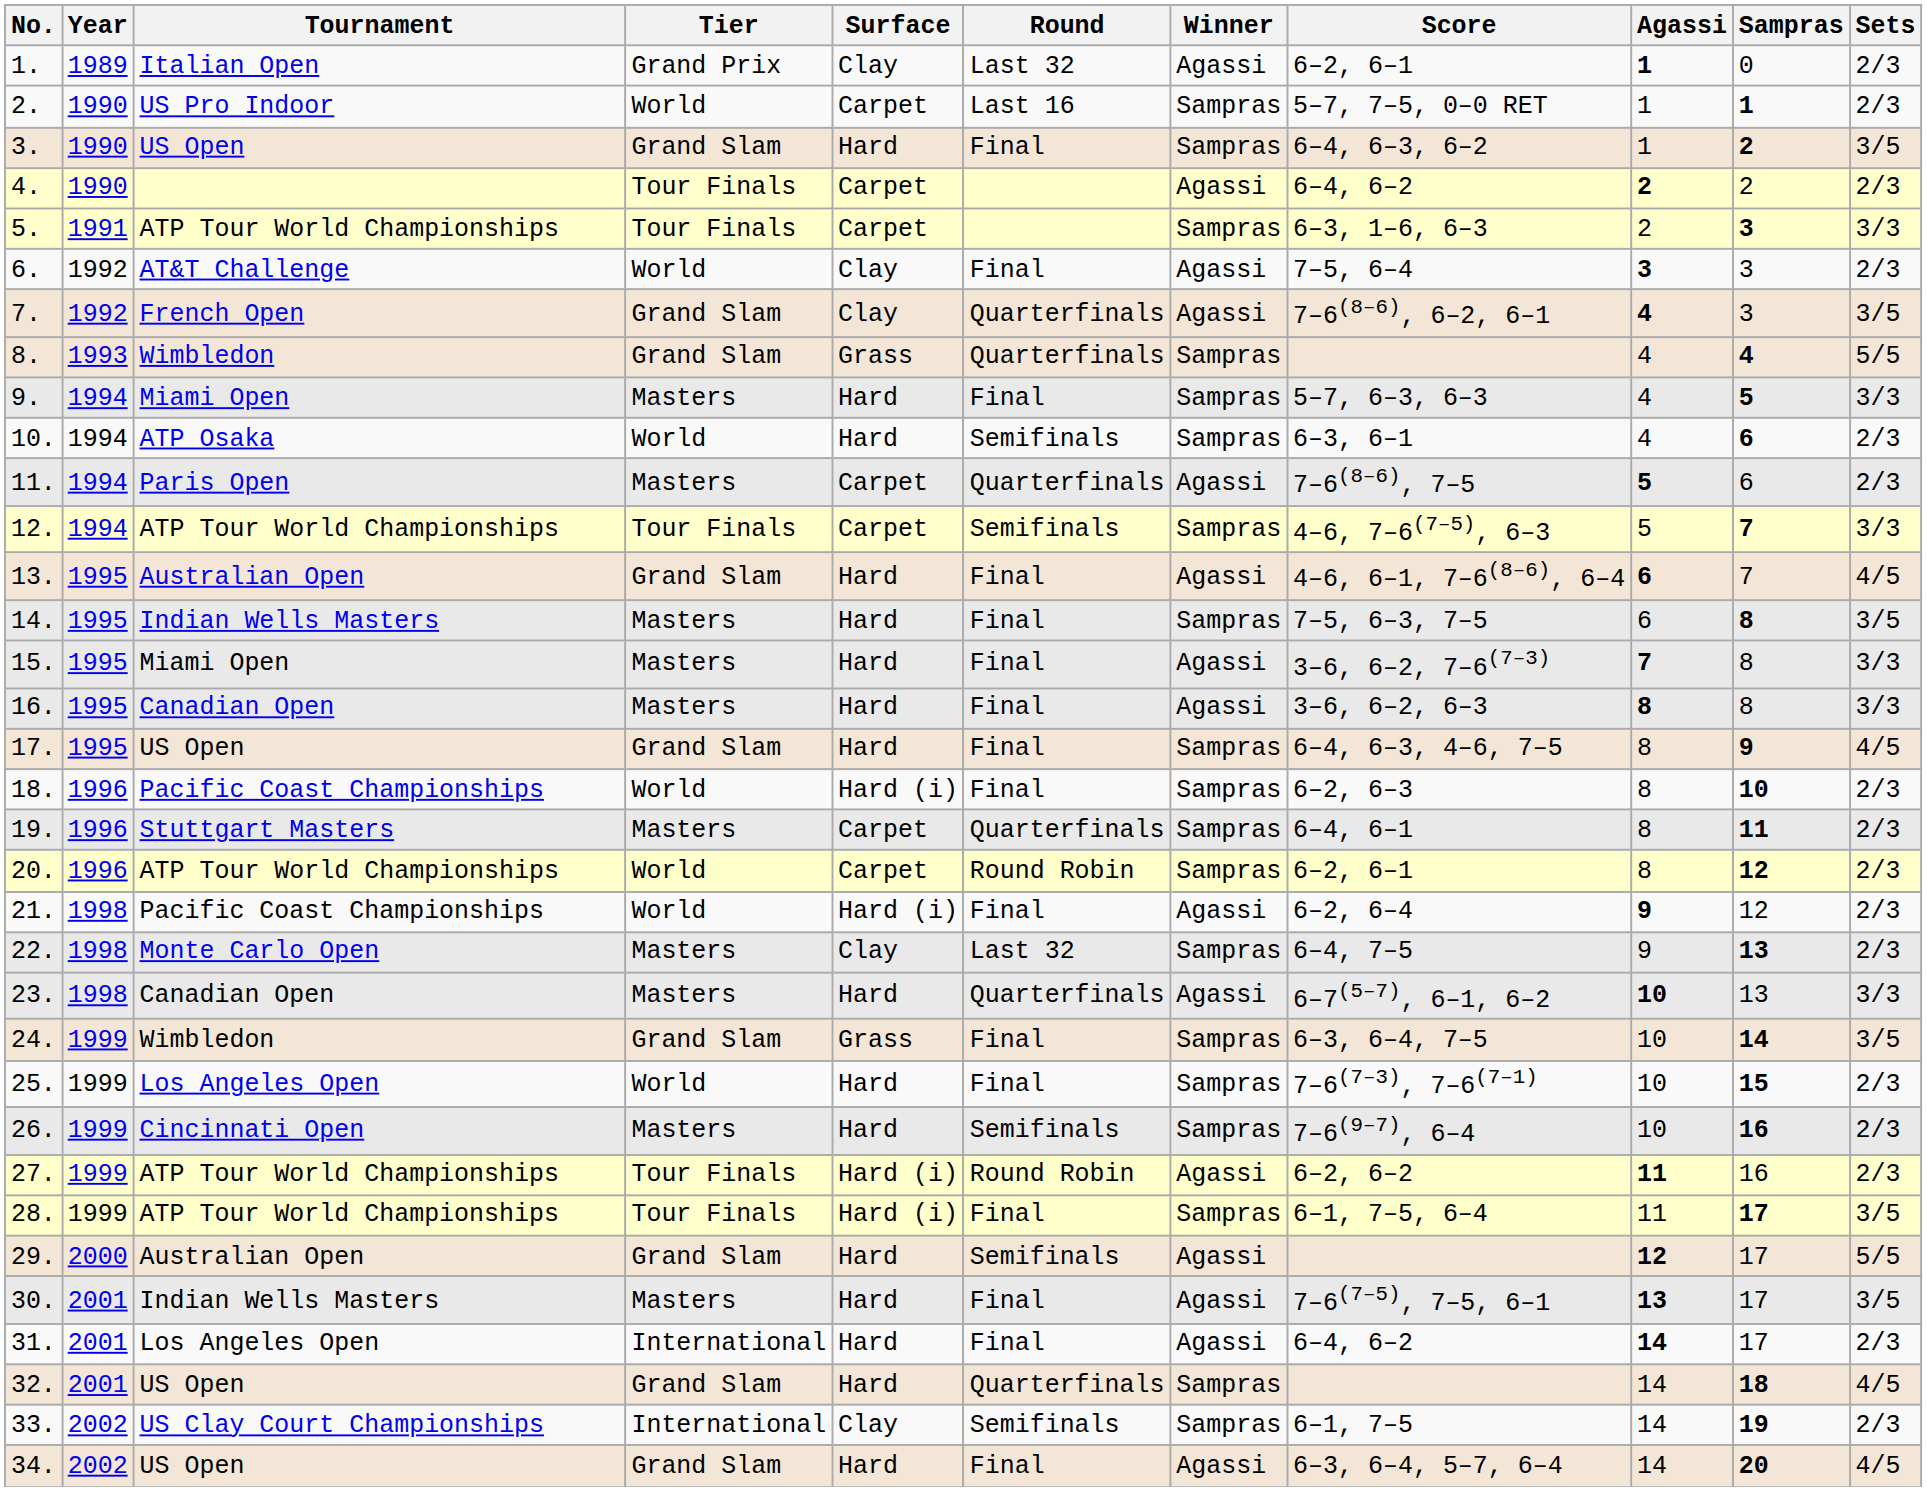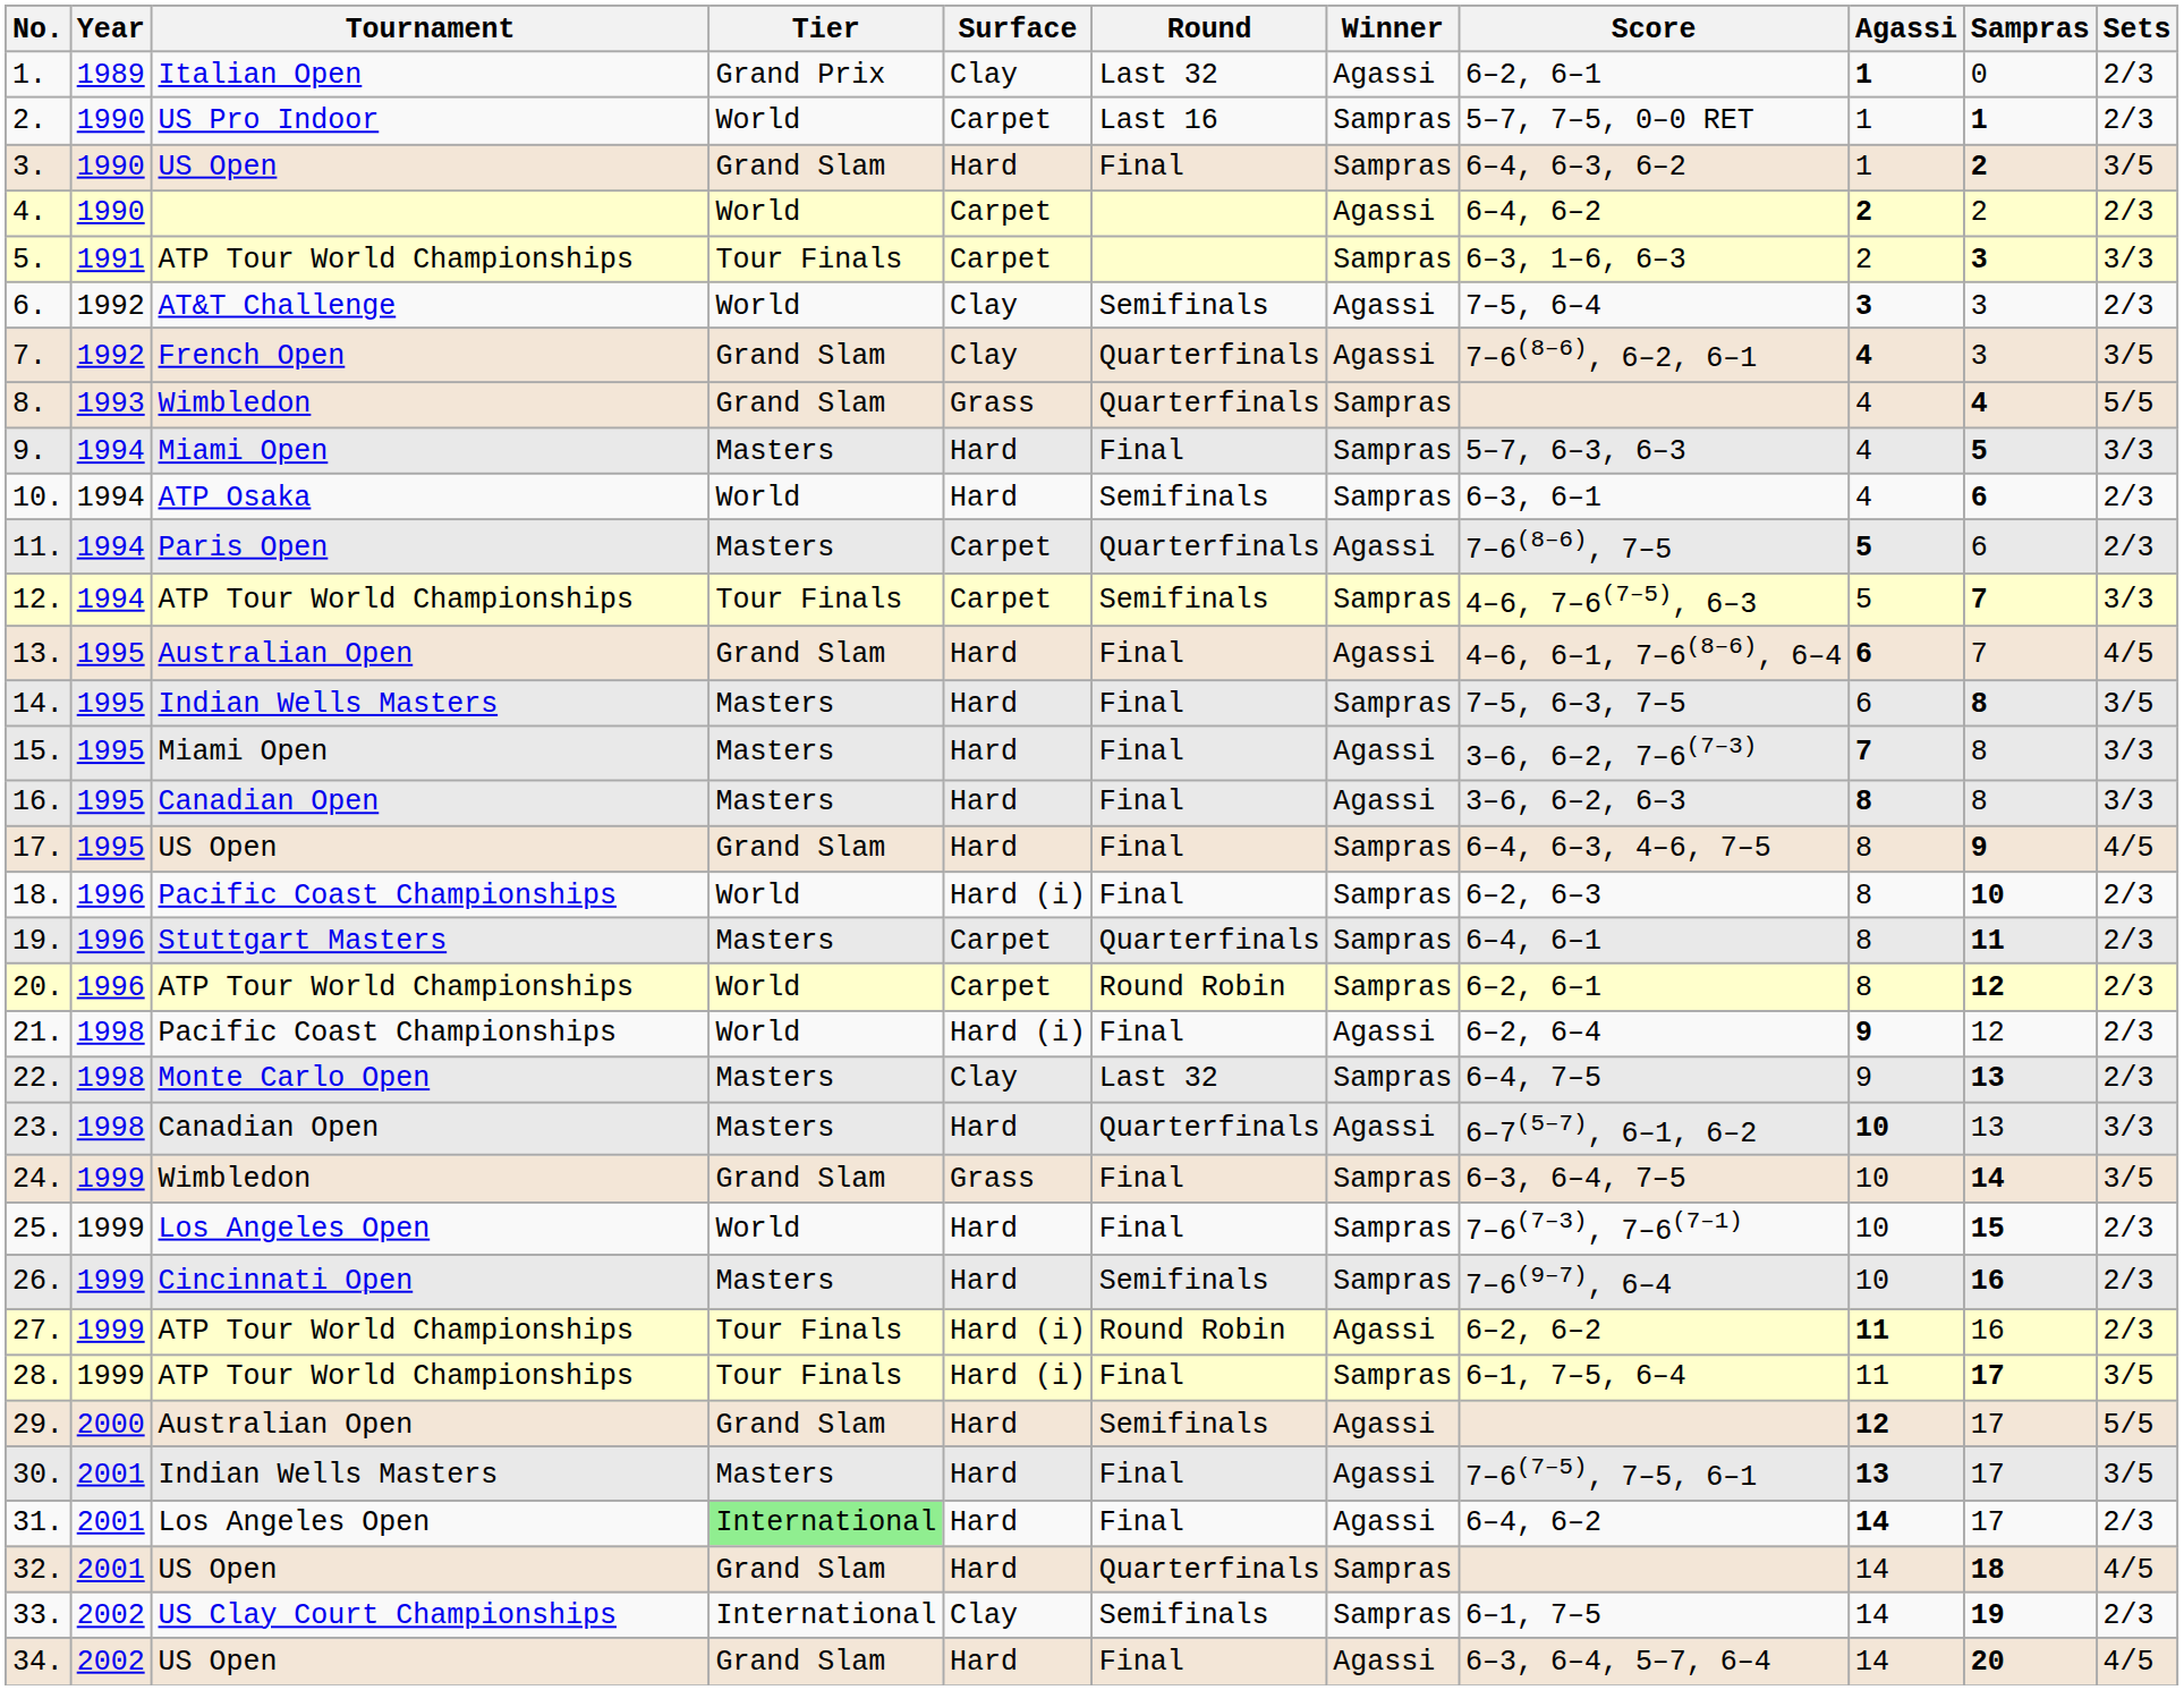4. | Tier: Tour Finals -> World
6. | Round: Final -> Semifinals
31. | Tier: no background -> lightgreen background
